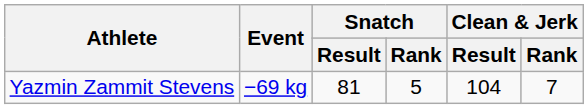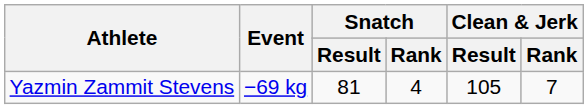Yazmin Zammit Stevens | Snatch / Rank: 5 -> 4
Yazmin Zammit Stevens | Clean & Jerk / Result: 104 -> 105
